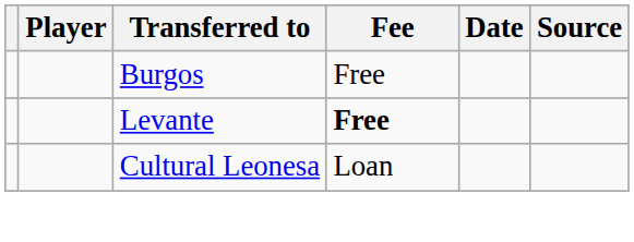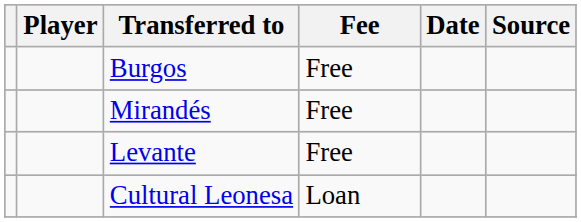+ row: Mirandés | Free
Levante | Fee: bold -> normal
